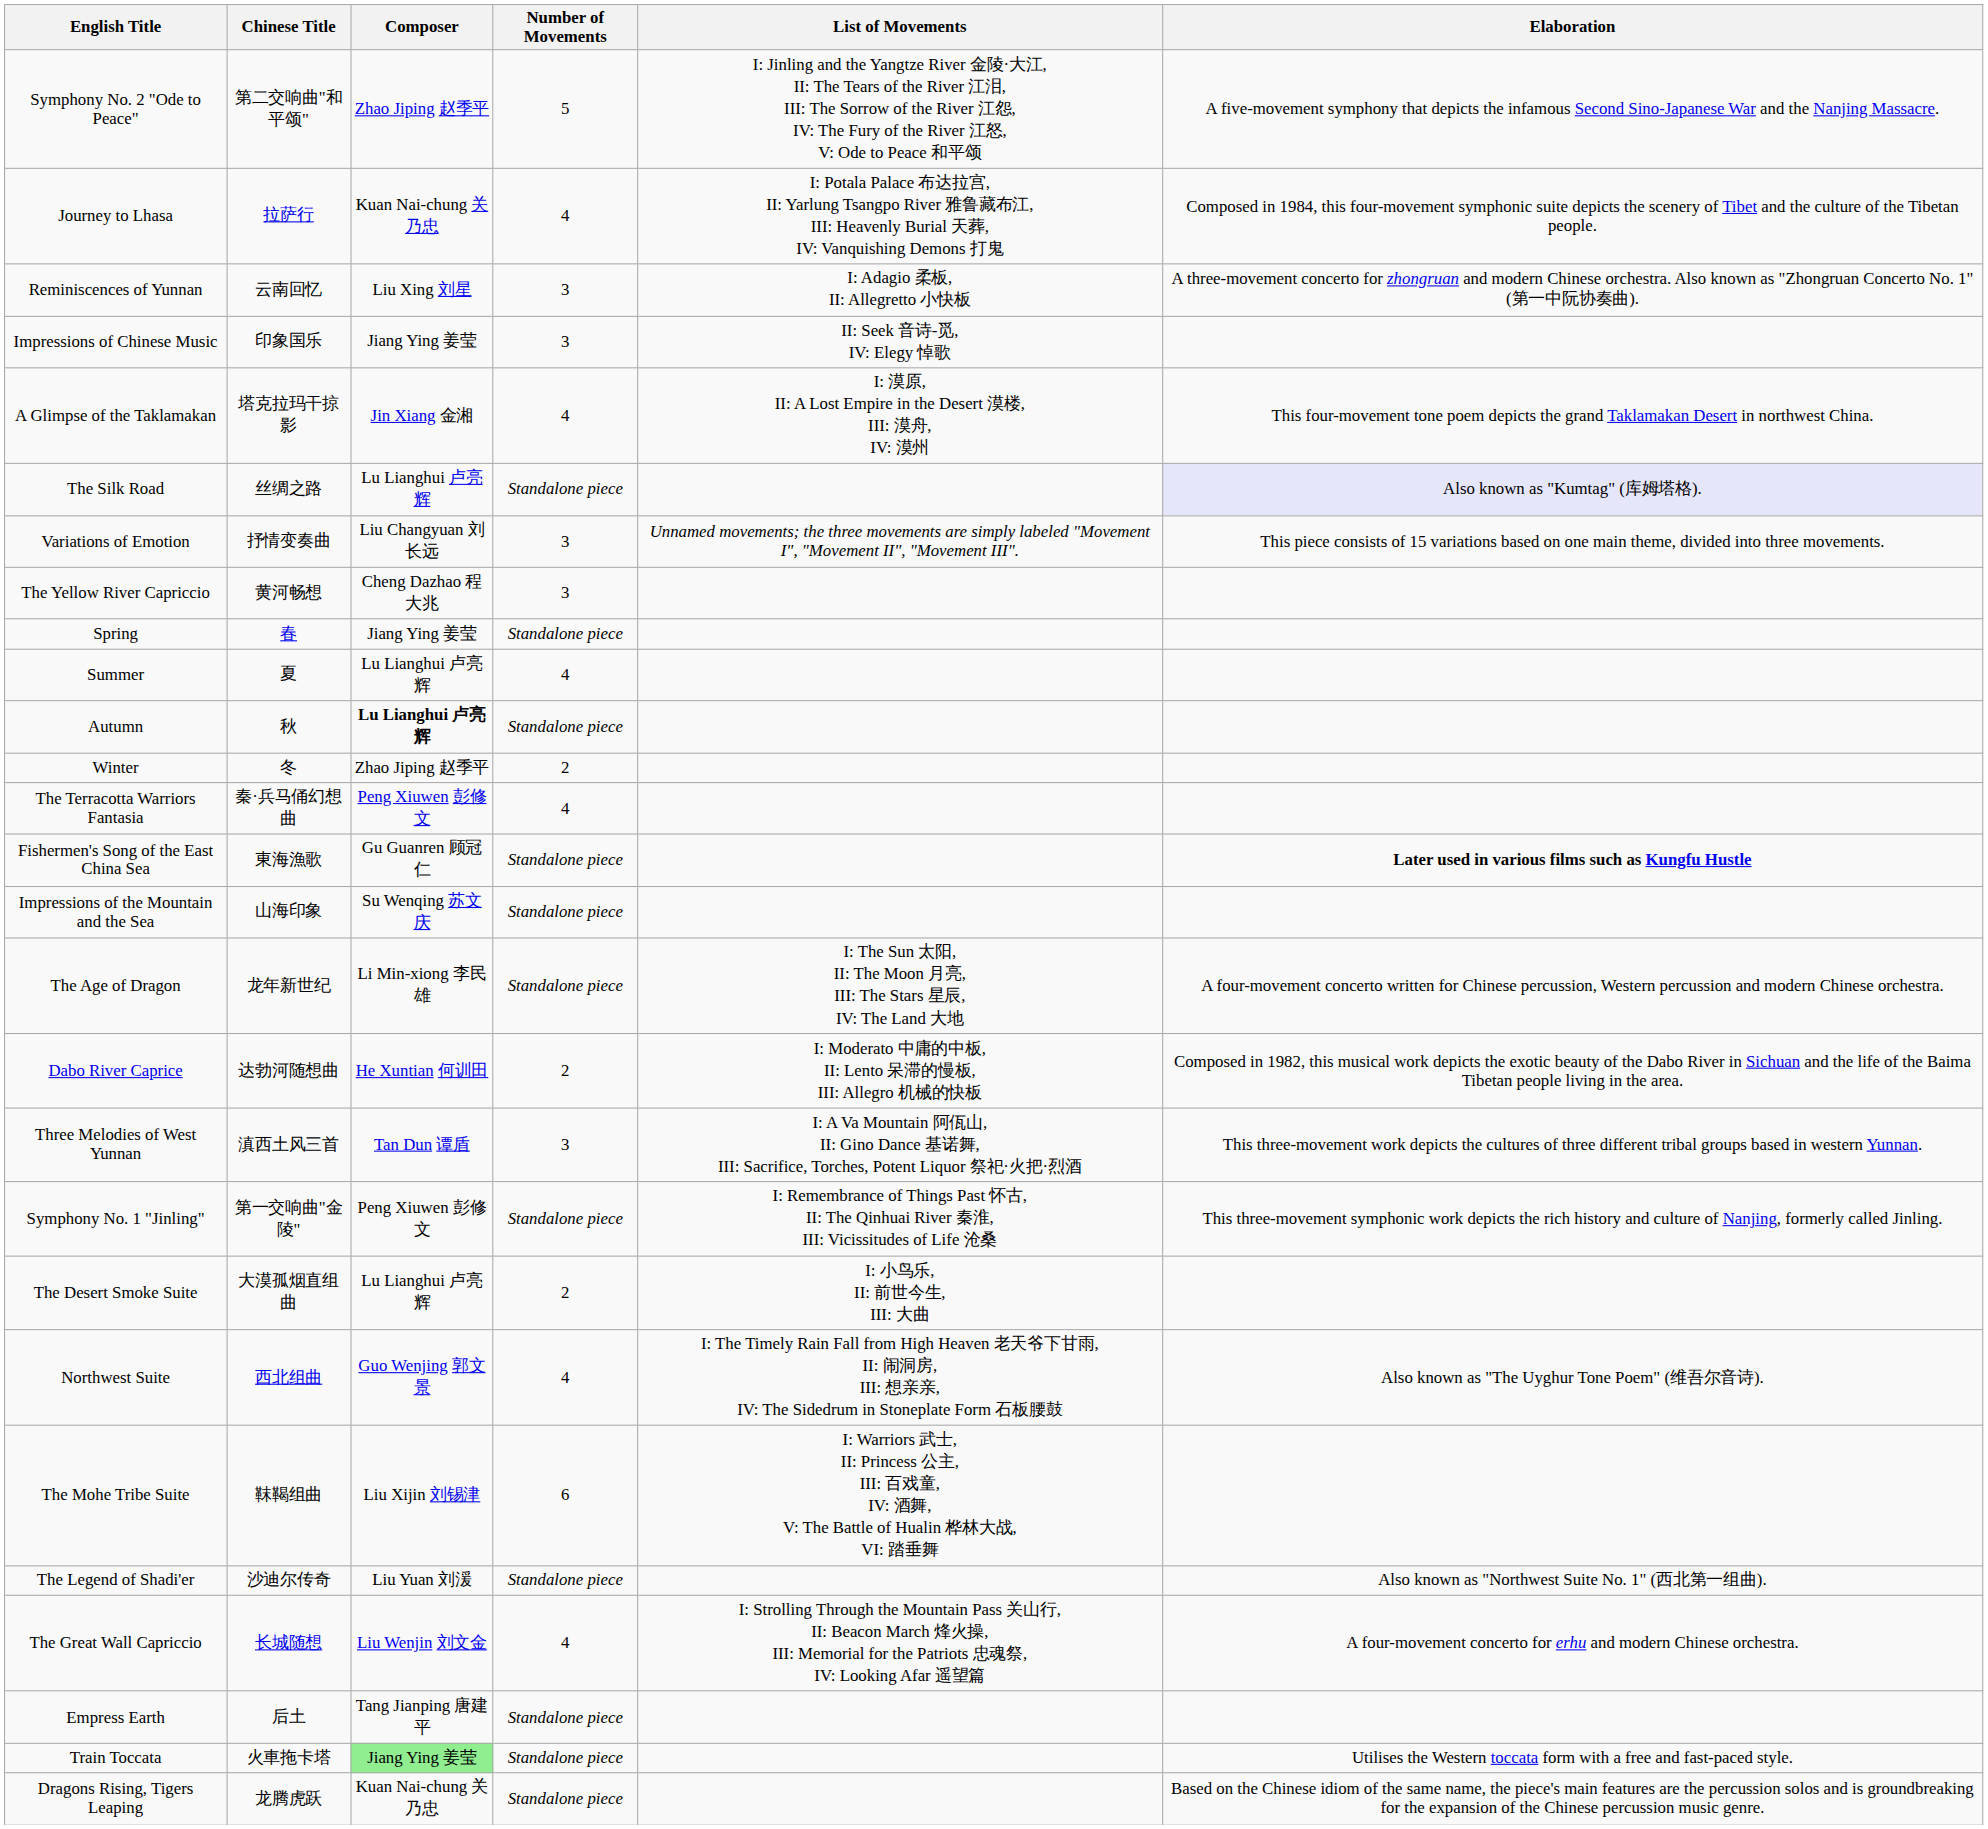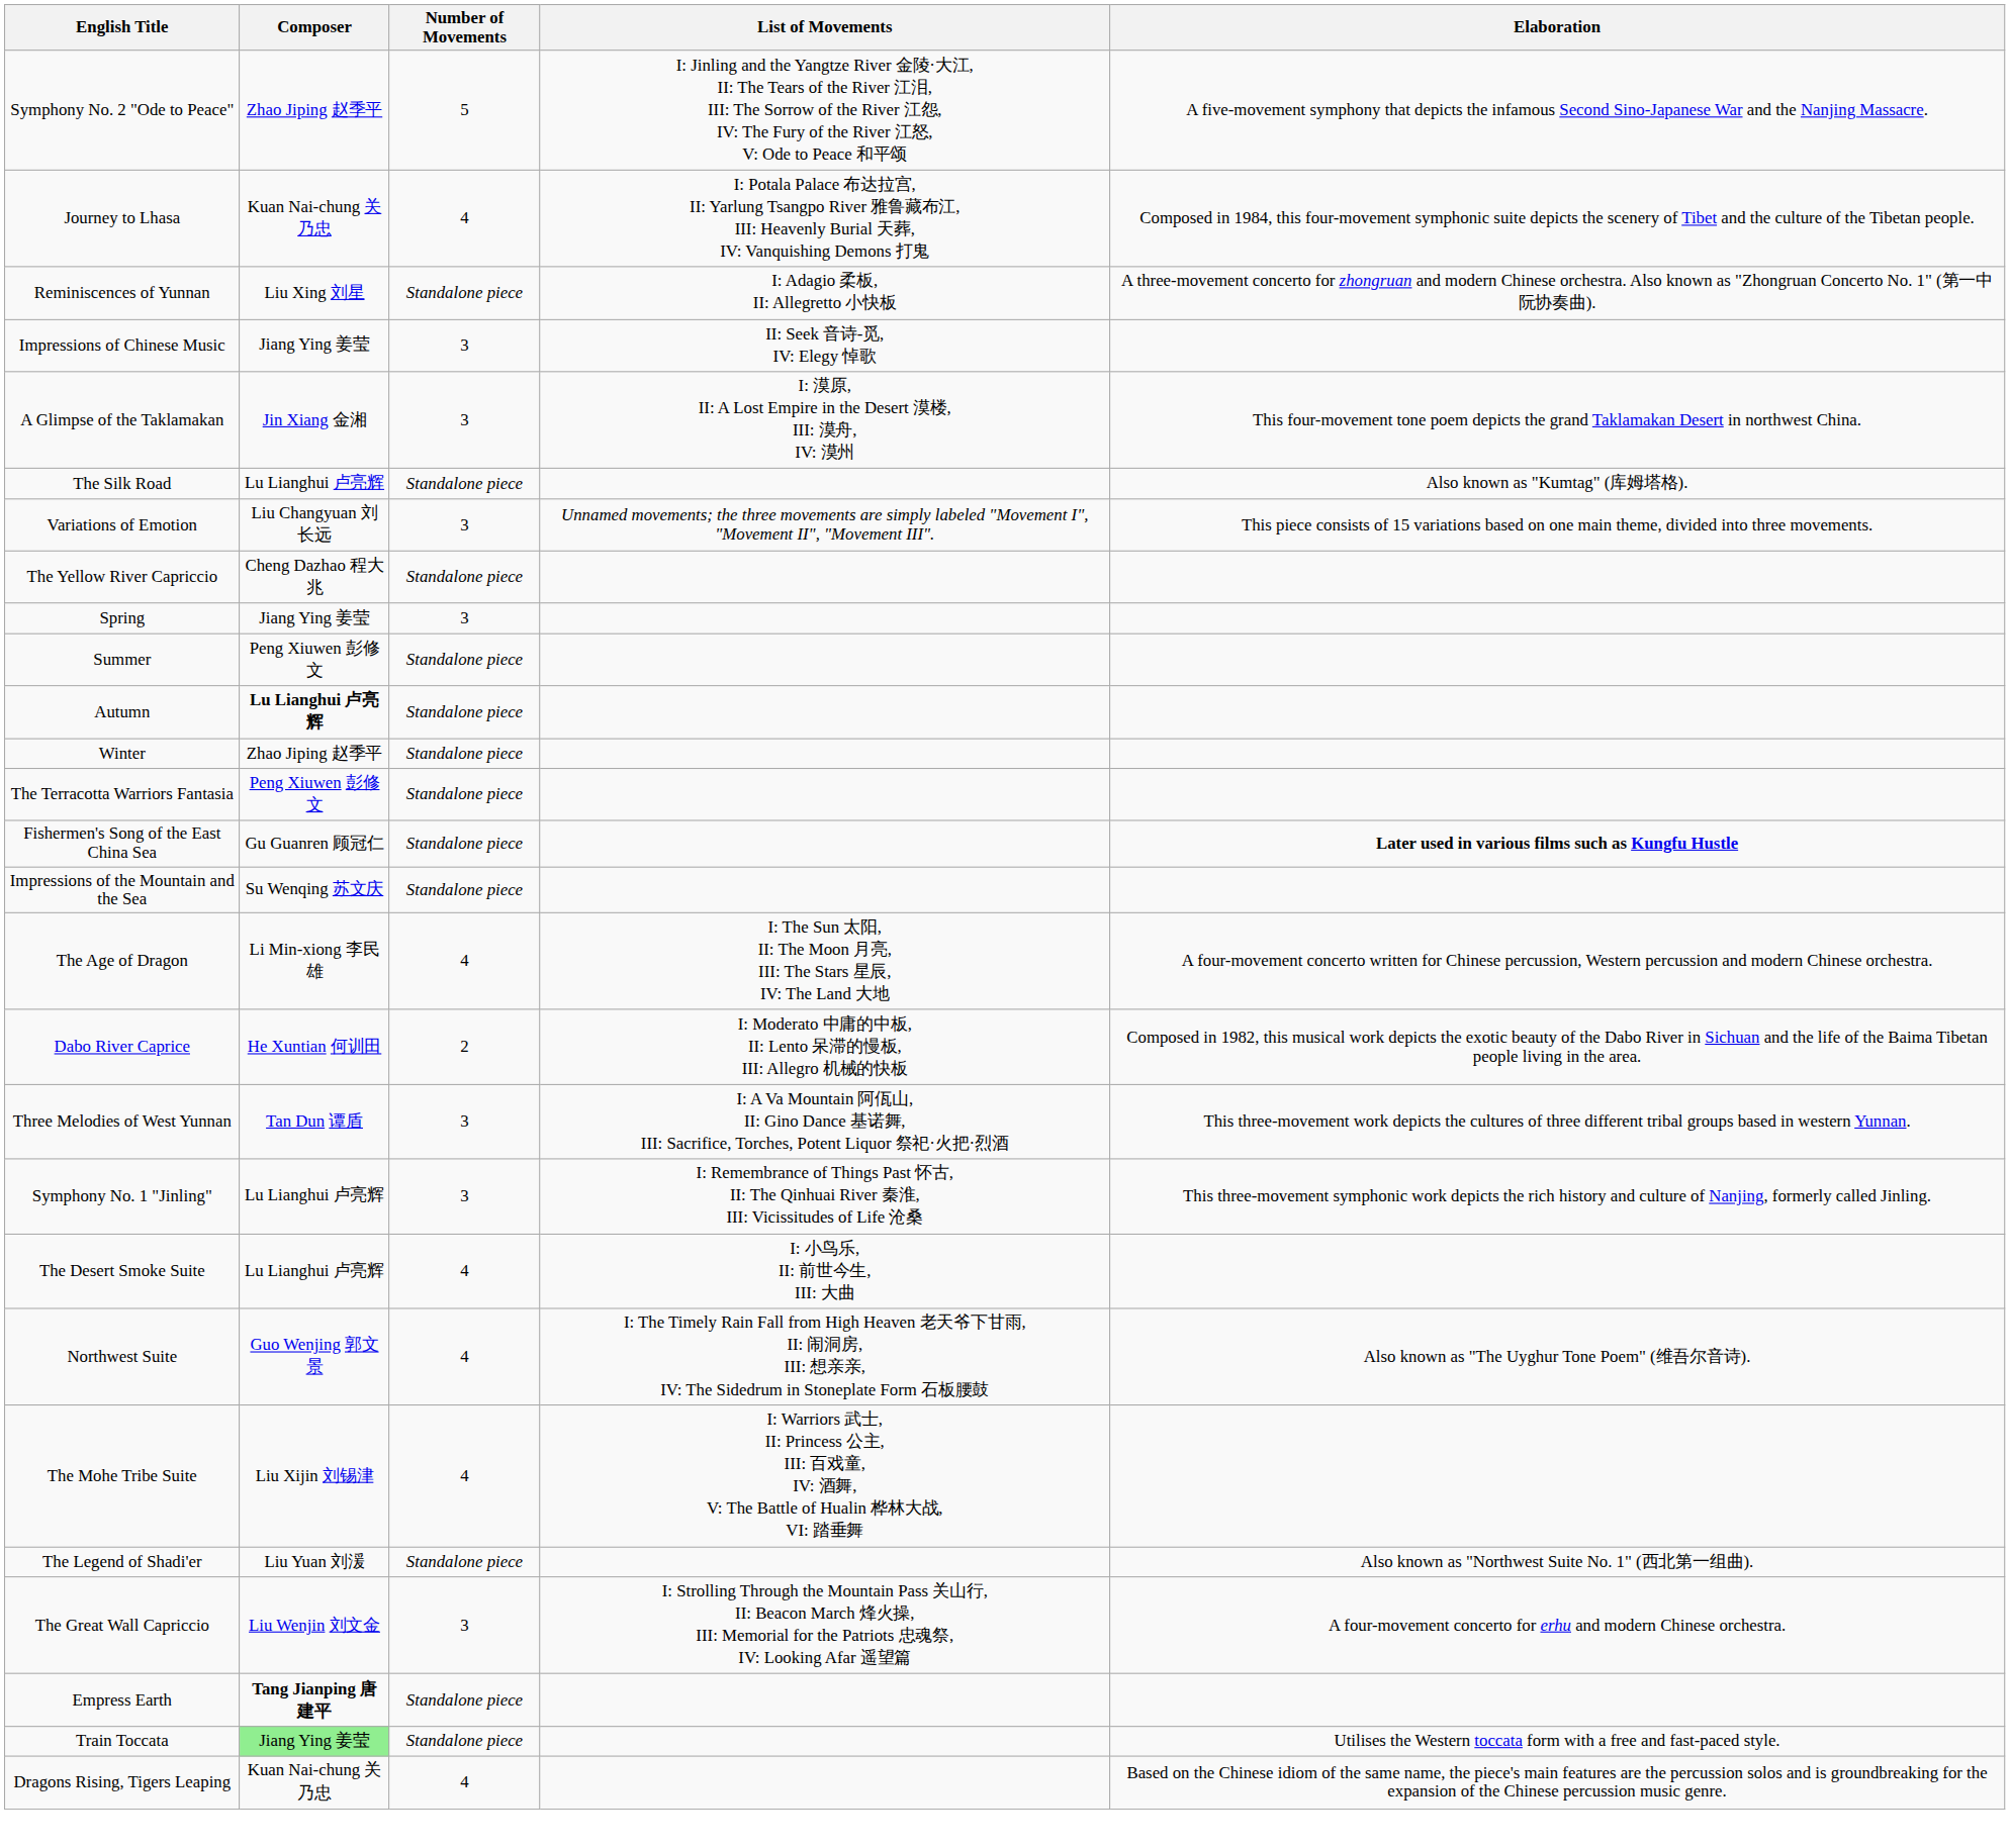- column: Chinese Title | 第二交响曲"和平颂" | 拉萨行 | 云南回忆 | 印象国乐 | 塔克拉玛干掠影 | 丝绸之路 | 抒情变奏曲 | 黄河畅想 | 春 | 夏 | 秋 | 冬 | 秦·兵马俑幻想曲 | 東海漁歌 | 山海印象 | 龙年新世纪 | 达勃河随想曲 | 滇西土风三首 | 第一交响曲"金陵" | 大漠孤烟直组曲 | 西北组曲 | 靺鞨组曲 | 沙迪尔传奇 | 长城随想 | 后土 | 火車拖卡塔 | 龙腾虎跃
Reminiscences of Yunnan | Number of Movements: 3 -> Standalone piece
A Glimpse of the Taklamakan | Number of Movements: 4 -> 3
The Silk Road | Elaboration: lavender background -> no background
The Yellow River Capriccio | Number of Movements: 3 -> Standalone piece
Spring | Number of Movements: Standalone piece -> 3
Summer | Composer: Lu Lianghui 卢亮辉 -> Peng Xiuwen 彭修文
Summer | Number of Movements: 4 -> Standalone piece
Winter | Number of Movements: 2 -> Standalone piece
The Terracotta Warriors Fantasia | Number of Movements: 4 -> Standalone piece
The Age of Dragon | Number of Movements: Standalone piece -> 4
Symphony No. 1 "Jinling" | Composer: Peng Xiuwen 彭修文 -> Lu Lianghui 卢亮辉
Symphony No. 1 "Jinling" | Number of Movements: Standalone piece -> 3
The Desert Smoke Suite | Number of Movements: 2 -> 4
The Mohe Tribe Suite | Number of Movements: 6 -> 4
The Great Wall Capriccio | Number of Movements: 4 -> 3
Empress Earth | Composer: normal -> bold
Dragons Rising, Tigers Leaping | Number of Movements: Standalone piece -> 4
